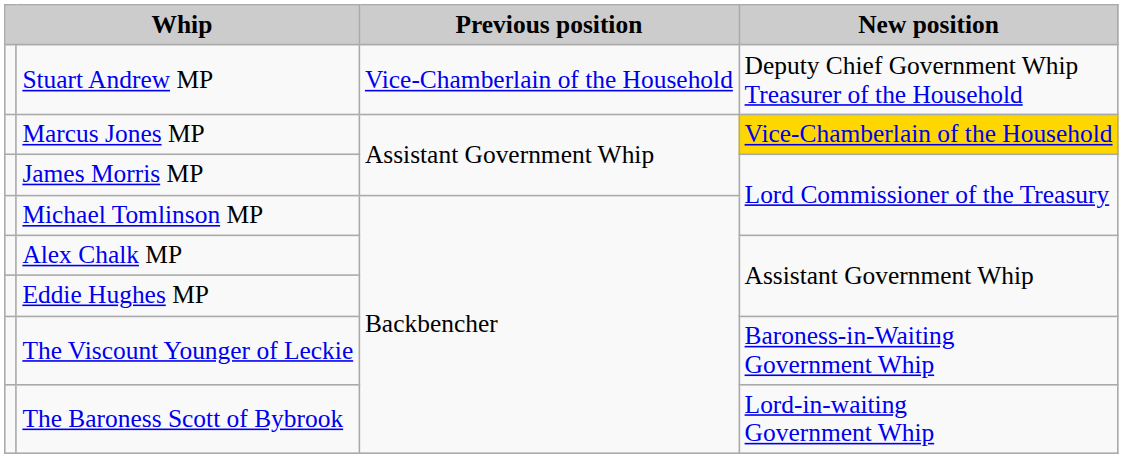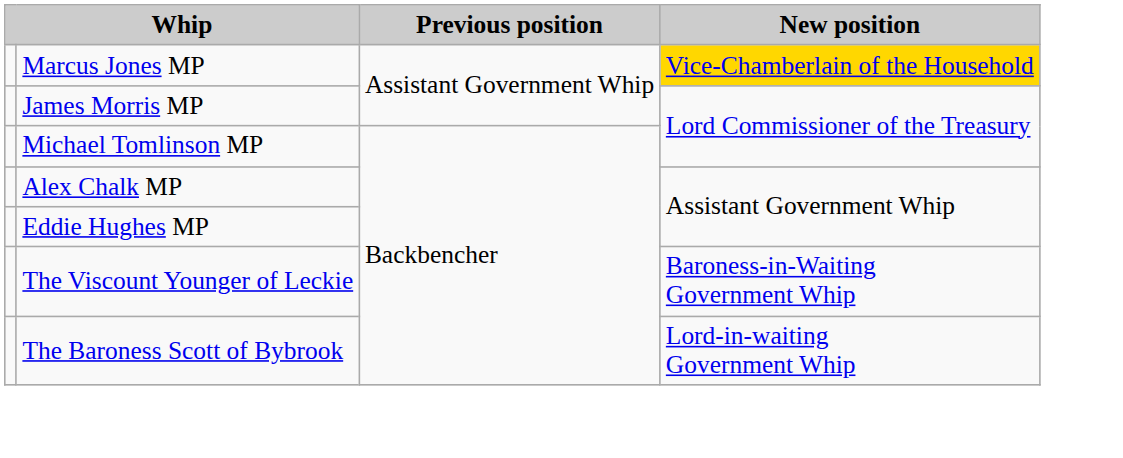- row: Stuart Andrew MP | Vice-Chamberlain of the Household | Deputy Chief Government Whip Treasurer of the Household
